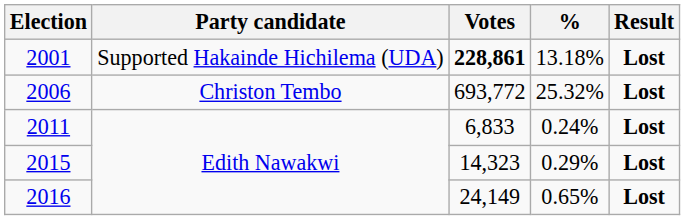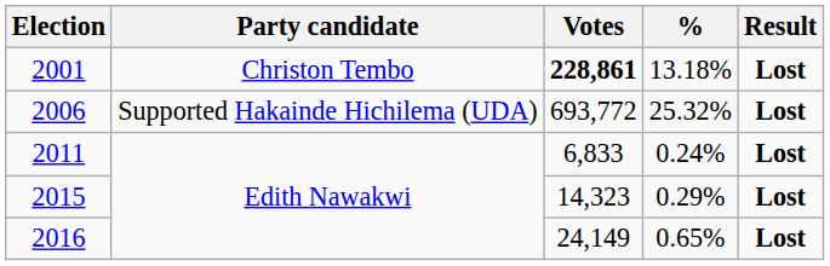2001 | Party candidate: Supported Hakainde Hichilema (UDA) -> Christon Tembo
2006 | Party candidate: Christon Tembo -> Supported Hakainde Hichilema (UDA)
